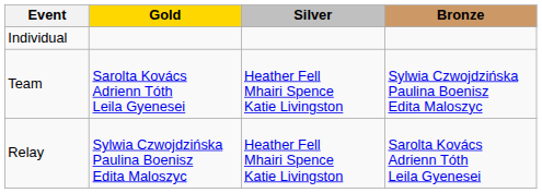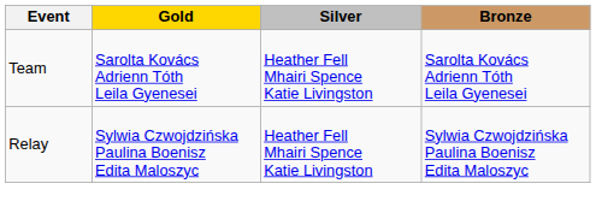- row: Individual
Team | Bronze: Sylwia Czwojdzińska Paulina Boenisz Edita Maloszyc -> Sarolta Kovács Adrienn Tóth Leila Gyenesei
Relay | Bronze: Sarolta Kovács Adrienn Tóth Leila Gyenesei -> Sylwia Czwojdzińska Paulina Boenisz Edita Maloszyc
